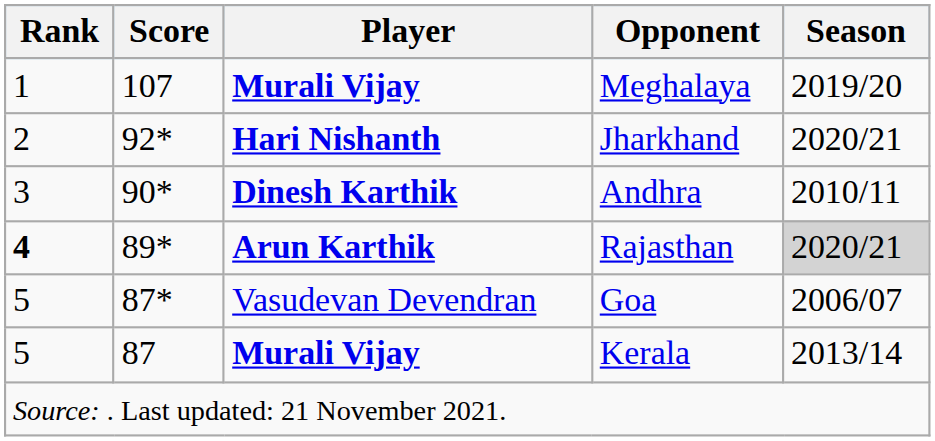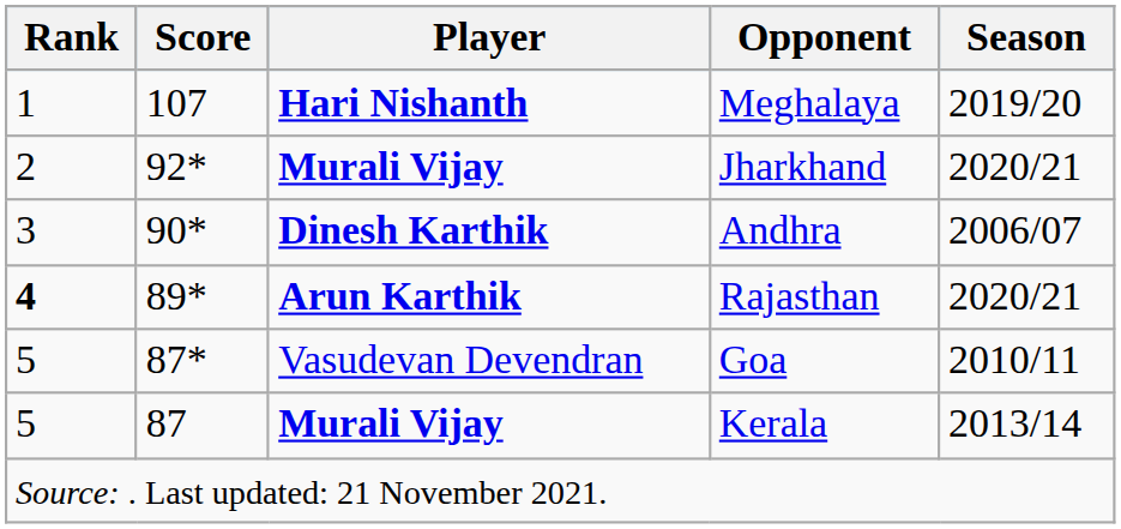Meghalaya | Player: Murali Vijay -> Hari Nishanth
Jharkhand | Player: Hari Nishanth -> Murali Vijay
Andhra | Season: 2010/11 -> 2006/07
Rajasthan | Season: lightgrey background -> no background
Goa | Season: 2006/07 -> 2010/11
